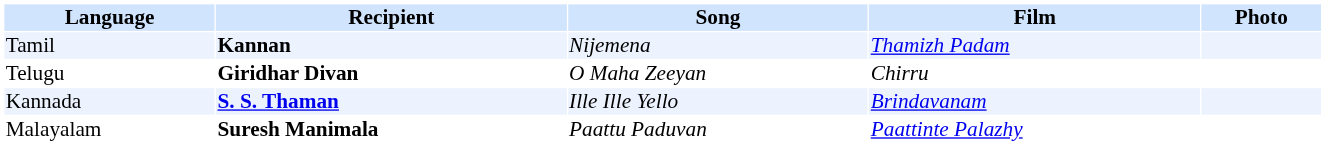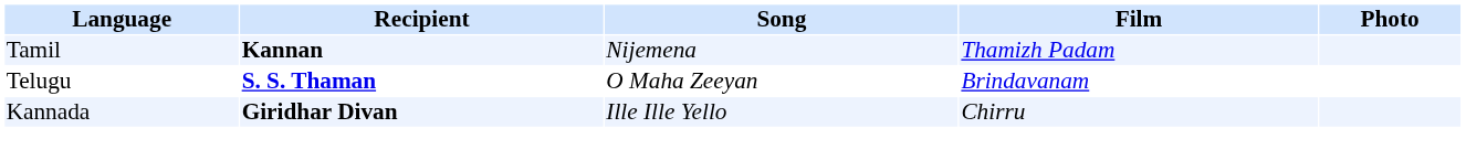Telugu | Recipient: Giridhar Divan -> S. S. Thaman
Telugu | Film: Chirru -> Brindavanam
Kannada | Recipient: S. S. Thaman -> Giridhar Divan
Kannada | Film: Brindavanam -> Chirru
- row: Malayalam | Suresh Manimala | Paattu Paduvan | Paattinte Palazhy
